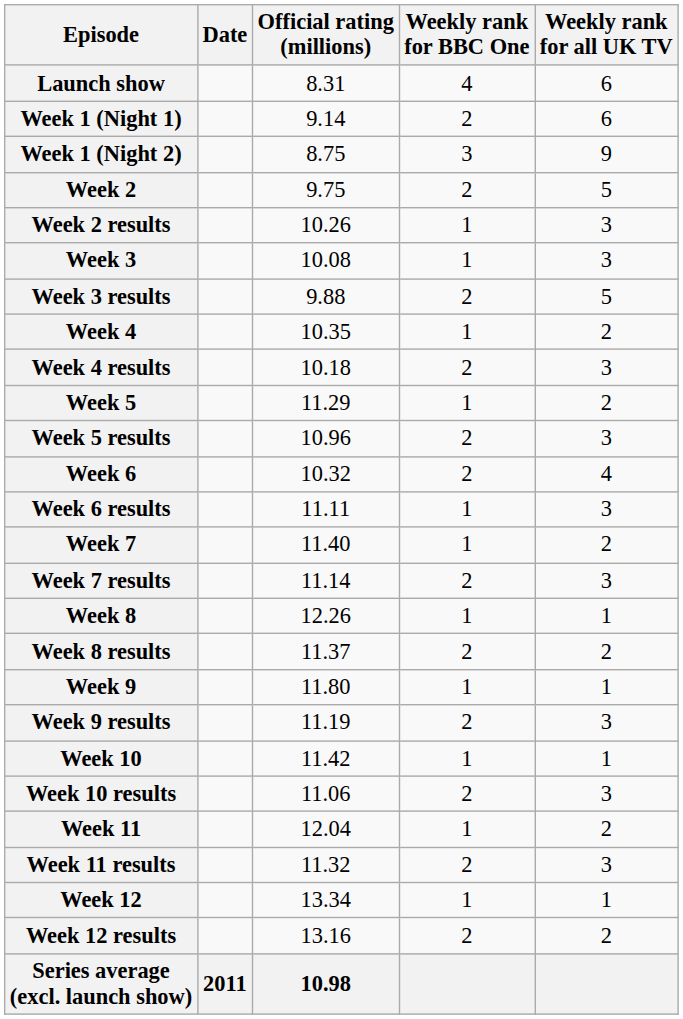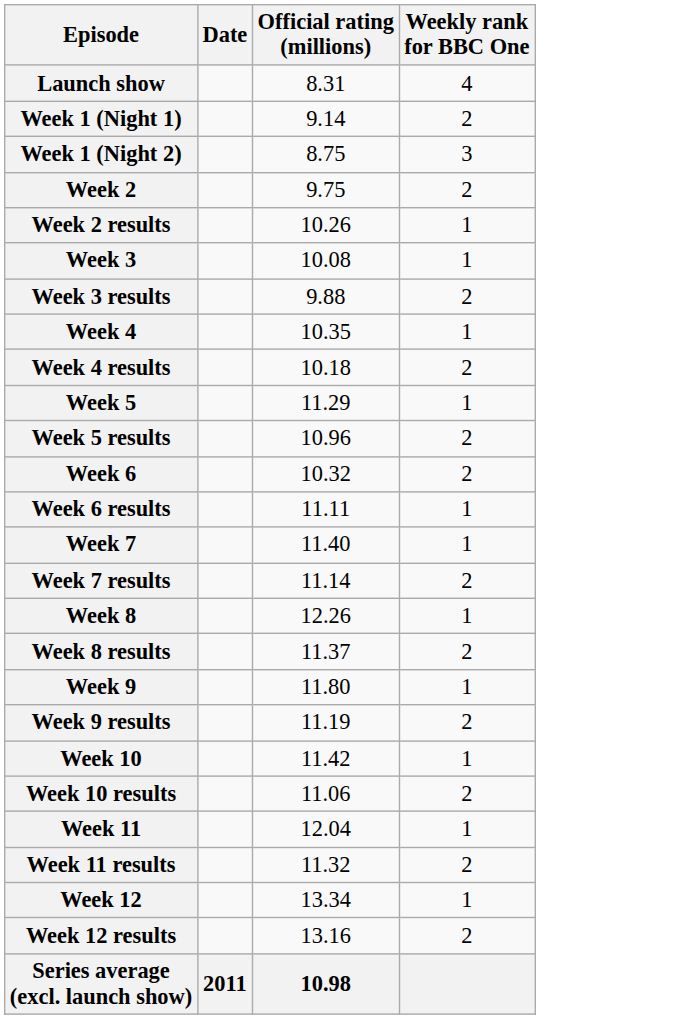- column: Weekly rank for all UK TV | 6 | 6 | 9 | 5 | 3 | 3 | 5 | 2 | 3 | 2 | 3 | 4 | 3 | 2 | 3 | 1 | 2 | 1 | 3 | 1 | 3 | 2 | 3 | 1 | 2
